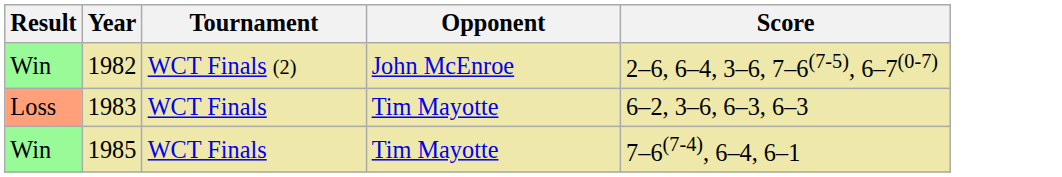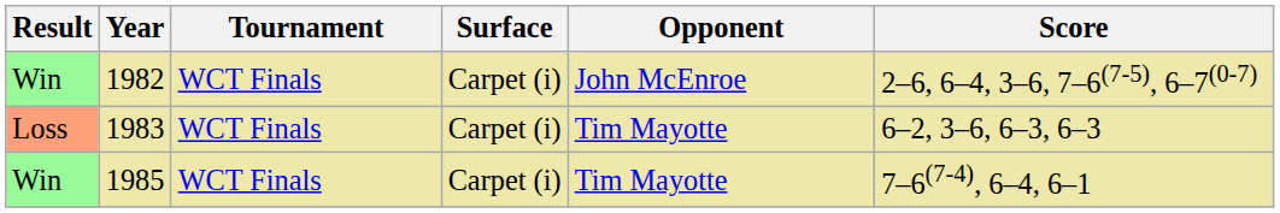+ column: Surface | Carpet (i) | Carpet (i) | Carpet (i)
1982 | Tournament: WCT Finals (2) -> WCT Finals
